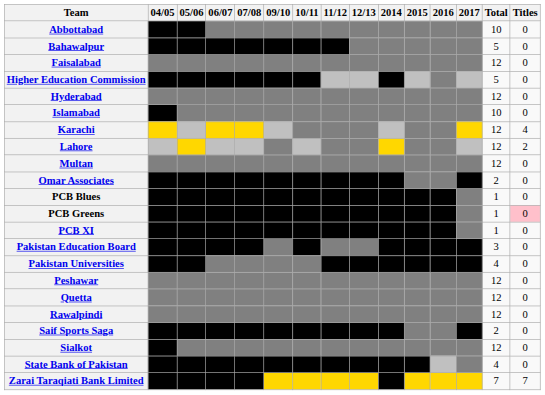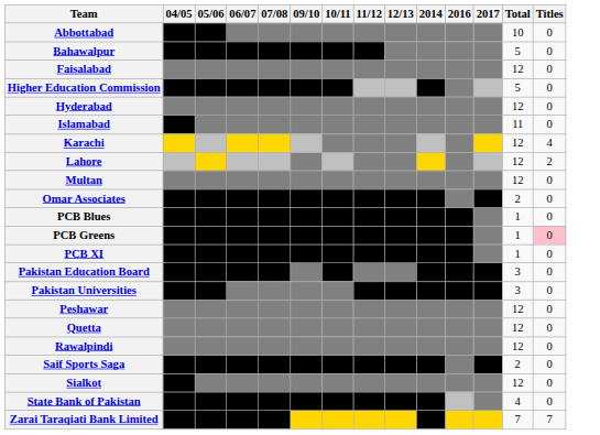- column: 2015
Islamabad | Total: 10 -> 11
Pakistan Universities | Total: 4 -> 3
